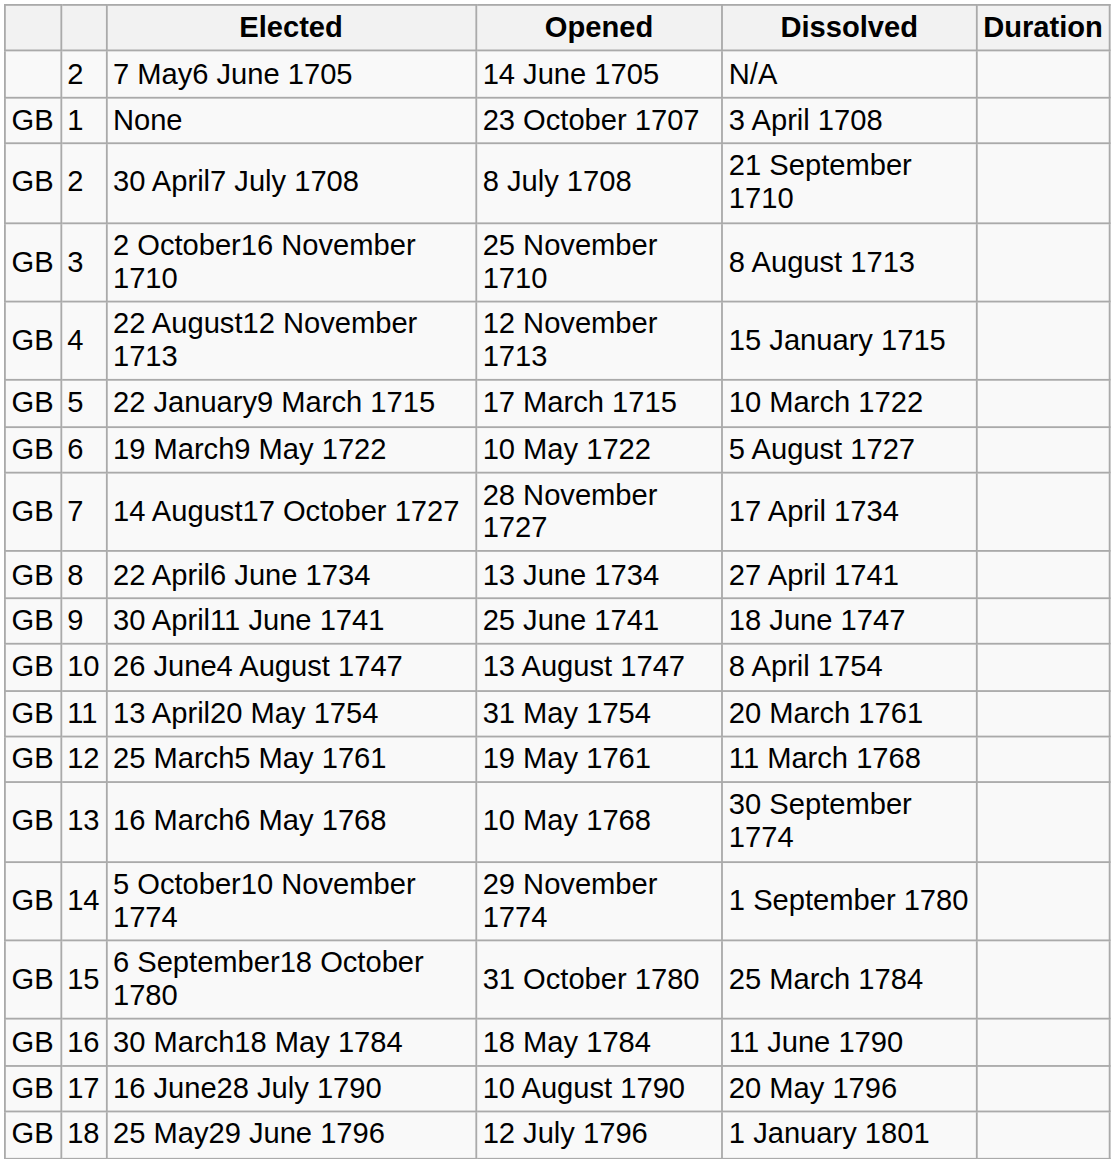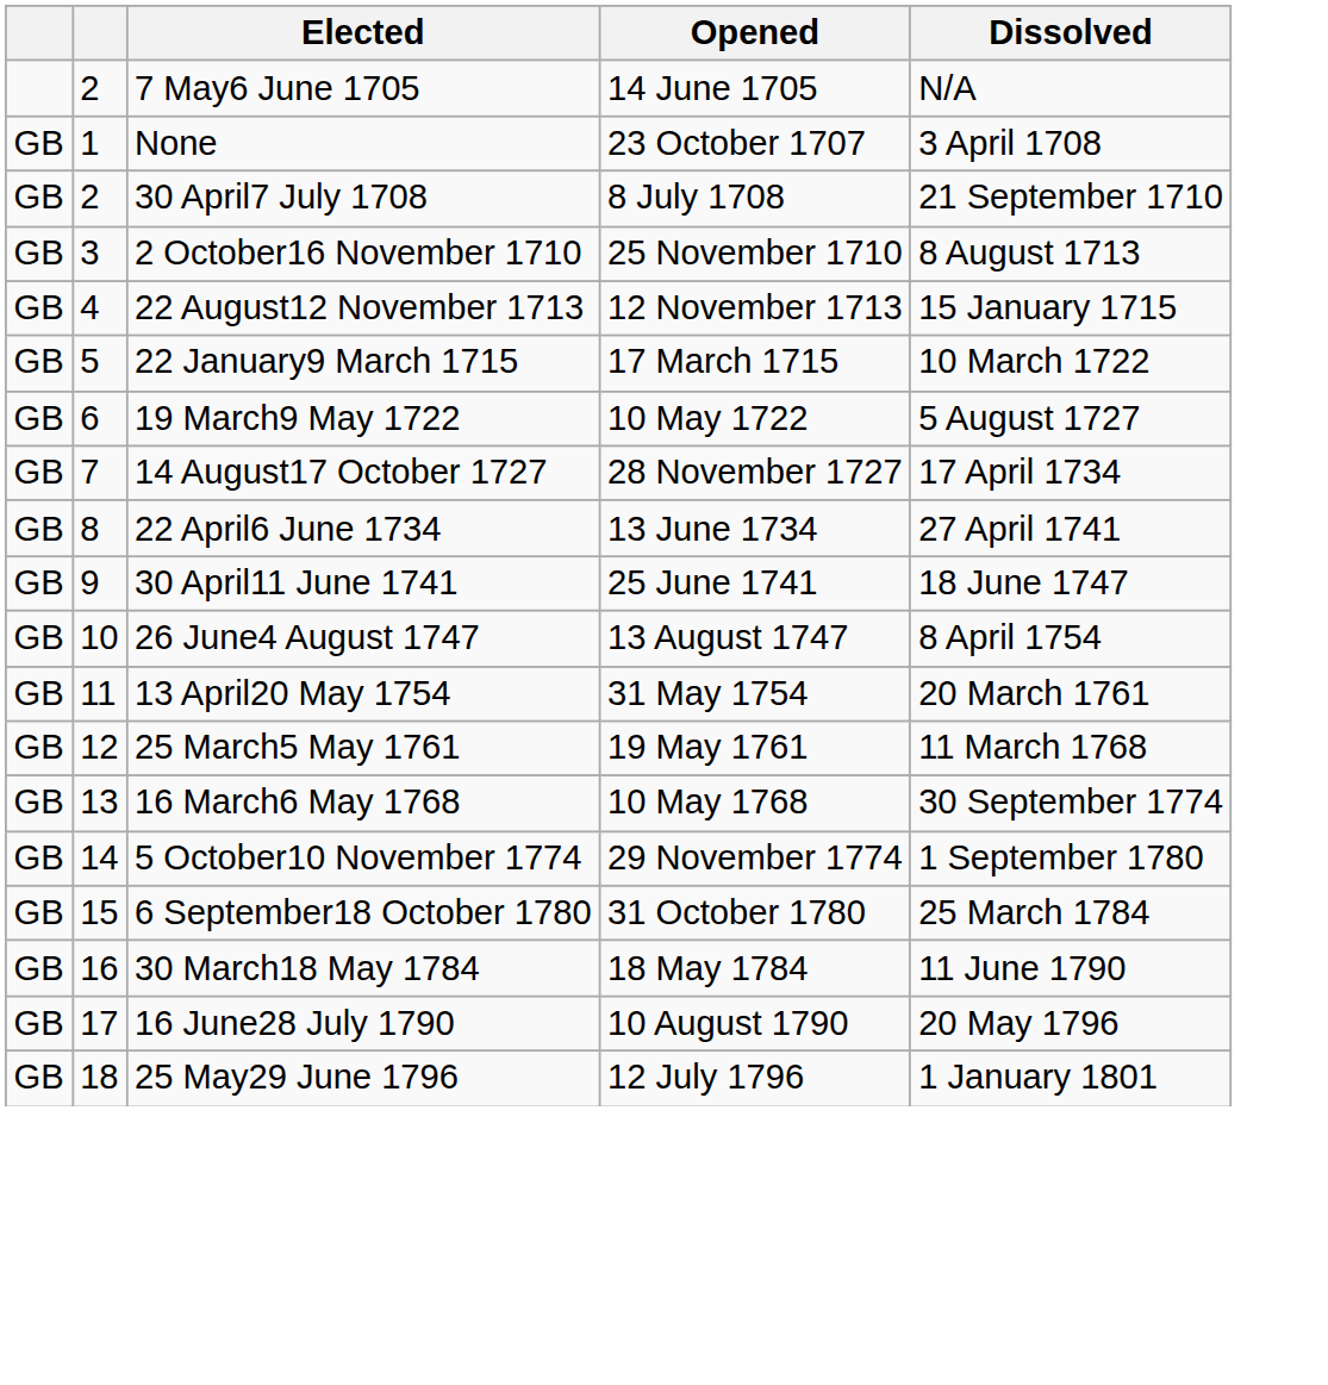- column: Duration
